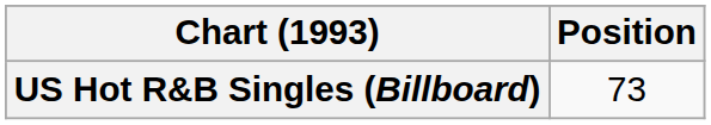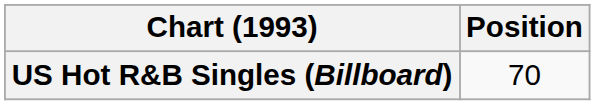US Hot R&B Singles (Billboard) | Position: 73 -> 70
